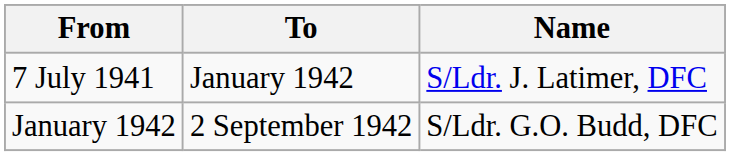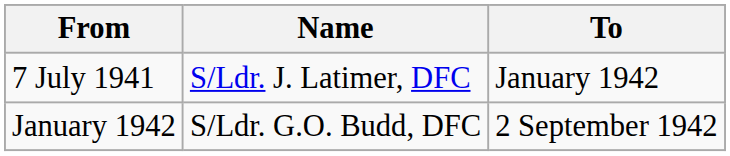columns swapped: To <-> Name
